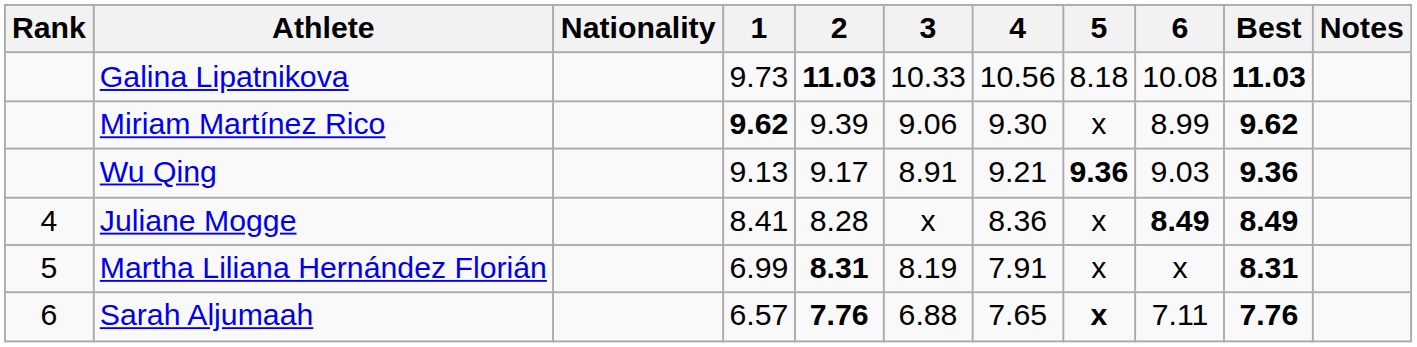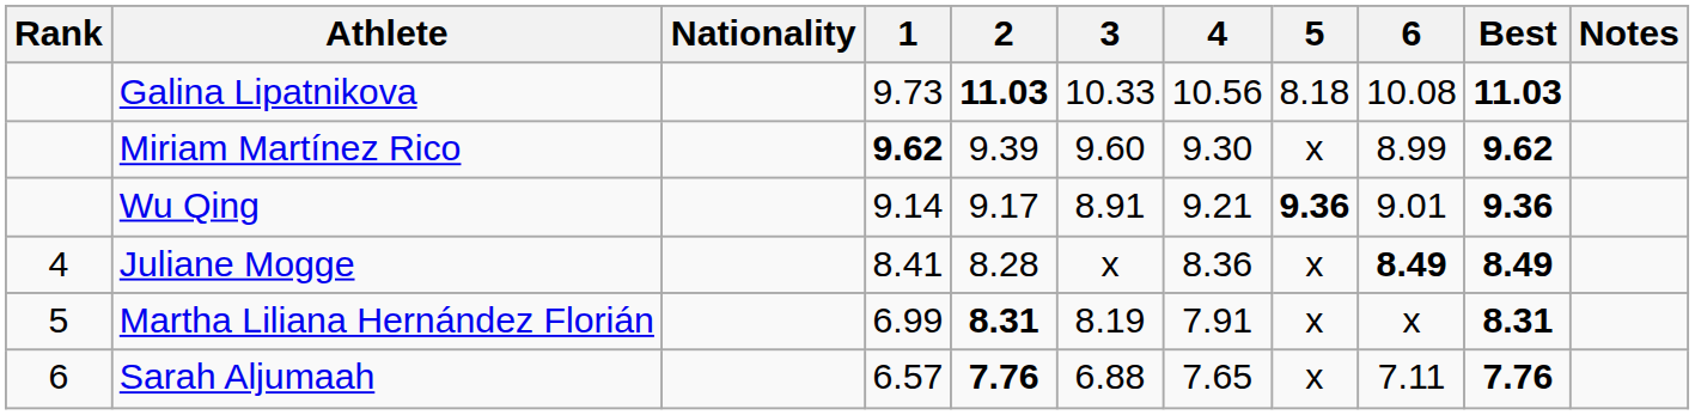Miriam Martínez Rico | 3: 9.06 -> 9.60
Wu Qing | 1: 9.13 -> 9.14
Wu Qing | 6: 9.03 -> 9.01
Sarah Aljumaah | 5: bold -> normal
